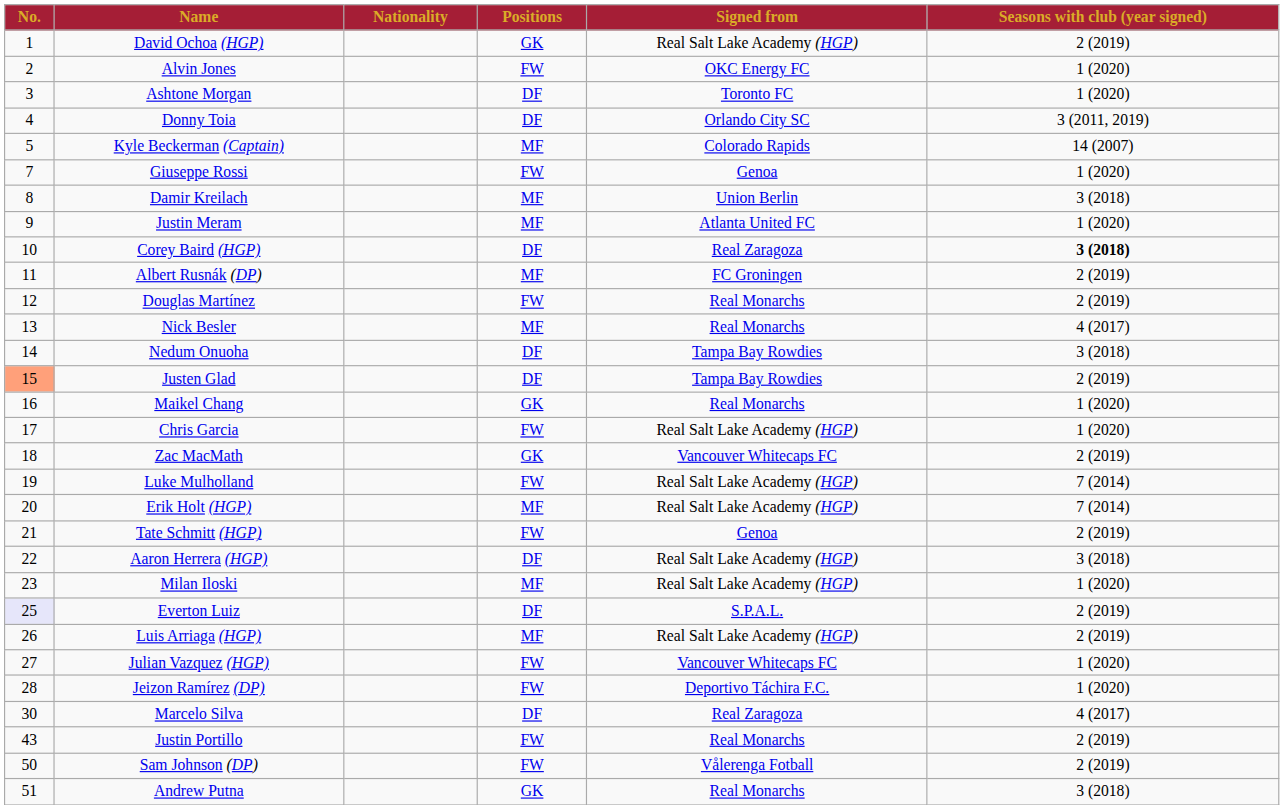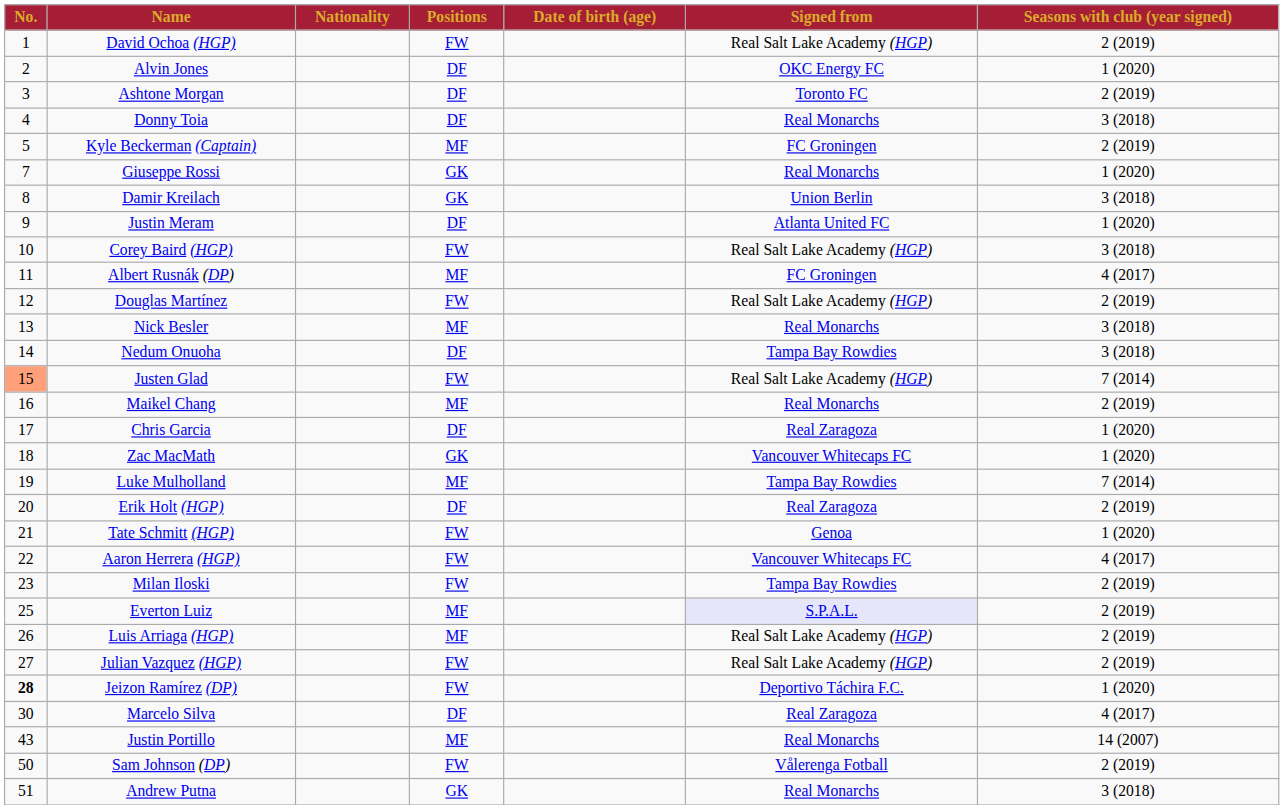+ column: Date of birth (age)
David Ochoa (HGP) | Positions: GK -> FW
Alvin Jones | Positions: FW -> DF
Ashtone Morgan | Seasons with club (year signed): 1 (2020) -> 2 (2019)
Donny Toia | Signed from: Orlando City SC -> Real Monarchs
Donny Toia | Seasons with club (year signed): 3 (2011, 2019) -> 3 (2018)
Kyle Beckerman (Captain) | Signed from: Colorado Rapids -> FC Groningen
Kyle Beckerman (Captain) | Seasons with club (year signed): 14 (2007) -> 2 (2019)
Giuseppe Rossi | Positions: FW -> GK
Giuseppe Rossi | Signed from: Genoa -> Real Monarchs
Damir Kreilach | Positions: MF -> GK
Justin Meram | Positions: MF -> DF
Corey Baird (HGP) | Positions: DF -> FW
Corey Baird (HGP) | Signed from: Real Zaragoza -> Real Salt Lake Academy (HGP)
Corey Baird (HGP) | Seasons with club (year signed): bold -> normal
Albert Rusnák (DP) | Seasons with club (year signed): 2 (2019) -> 4 (2017)
Douglas Martínez | Signed from: Real Monarchs -> Real Salt Lake Academy (HGP)
Nick Besler | Seasons with club (year signed): 4 (2017) -> 3 (2018)
Justen Glad | Positions: DF -> FW
Justen Glad | Signed from: Tampa Bay Rowdies -> Real Salt Lake Academy (HGP)
Justen Glad | Seasons with club (year signed): 2 (2019) -> 7 (2014)
Maikel Chang | Positions: GK -> MF
Maikel Chang | Seasons with club (year signed): 1 (2020) -> 2 (2019)
Chris Garcia | Positions: FW -> DF
Chris Garcia | Signed from: Real Salt Lake Academy (HGP) -> Real Zaragoza
Zac MacMath | Seasons with club (year signed): 2 (2019) -> 1 (2020)
Luke Mulholland | Positions: FW -> MF
Luke Mulholland | Signed from: Real Salt Lake Academy (HGP) -> Tampa Bay Rowdies
Erik Holt (HGP) | Positions: MF -> DF
Erik Holt (HGP) | Signed from: Real Salt Lake Academy (HGP) -> Real Zaragoza
Erik Holt (HGP) | Seasons with club (year signed): 7 (2014) -> 2 (2019)
Tate Schmitt (HGP) | Seasons with club (year signed): 2 (2019) -> 1 (2020)
Aaron Herrera (HGP) | Positions: DF -> FW
Aaron Herrera (HGP) | Signed from: Real Salt Lake Academy (HGP) -> Vancouver Whitecaps FC
Aaron Herrera (HGP) | Seasons with club (year signed): 3 (2018) -> 4 (2017)
Milan Iloski | Positions: MF -> FW
Milan Iloski | Signed from: Real Salt Lake Academy (HGP) -> Tampa Bay Rowdies
Milan Iloski | Seasons with club (year signed): 1 (2020) -> 2 (2019)
Everton Luiz | No.: lavender background -> no background
Everton Luiz | Positions: DF -> MF
Everton Luiz | Signed from: no background -> lavender background
Julian Vazquez (HGP) | Signed from: Vancouver Whitecaps FC -> Real Salt Lake Academy (HGP)
Julian Vazquez (HGP) | Seasons with club (year signed): 1 (2020) -> 2 (2019)
Jeizon Ramírez (DP) | No.: normal -> bold
Justin Portillo | Positions: FW -> MF
Justin Portillo | Seasons with club (year signed): 2 (2019) -> 14 (2007)
